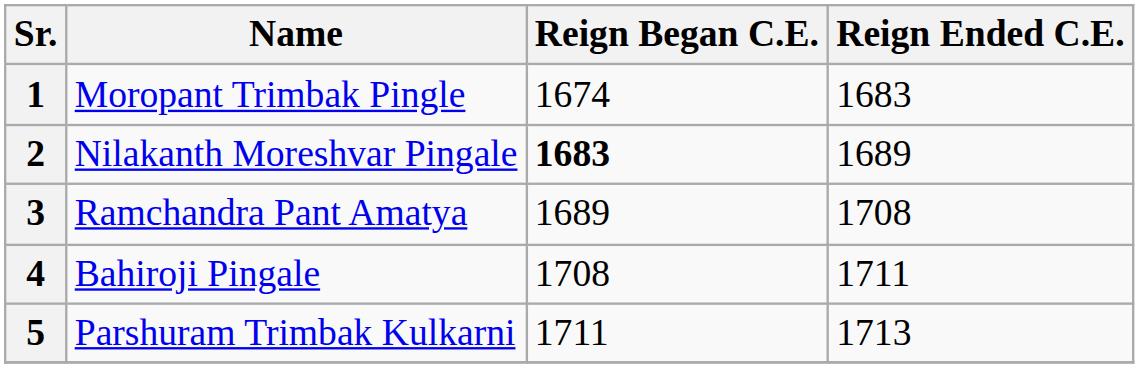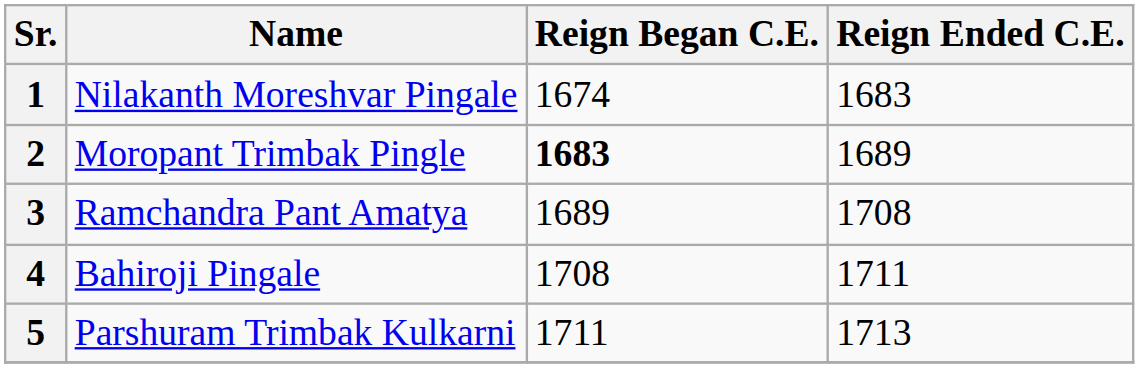1 | Name: Moropant Trimbak Pingle -> Nilakanth Moreshvar Pingale
2 | Name: Nilakanth Moreshvar Pingale -> Moropant Trimbak Pingle
